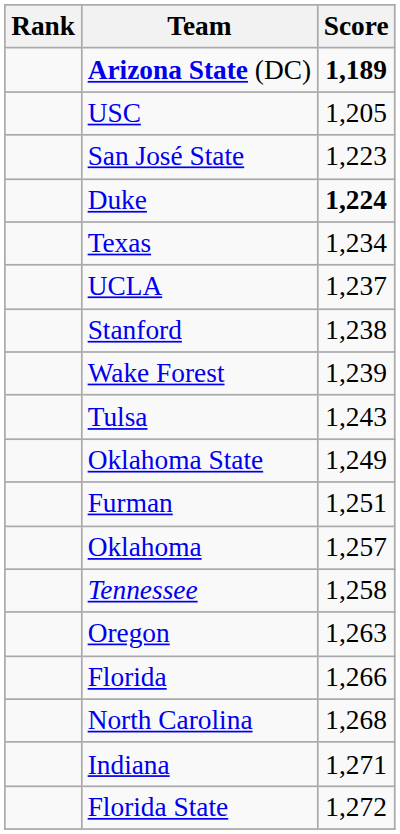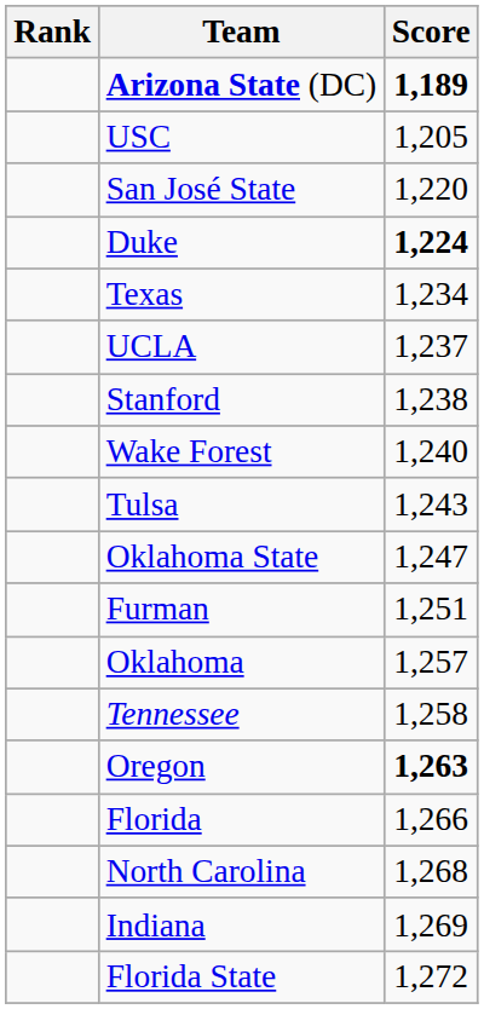San José State | Score: 1,223 -> 1,220
Wake Forest | Score: 1,239 -> 1,240
Oklahoma State | Score: 1,249 -> 1,247
Oregon | Score: normal -> bold
Indiana | Score: 1,271 -> 1,269
